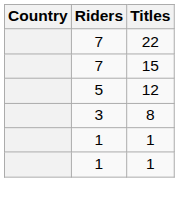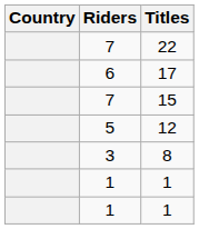+ row: 6 | 17
